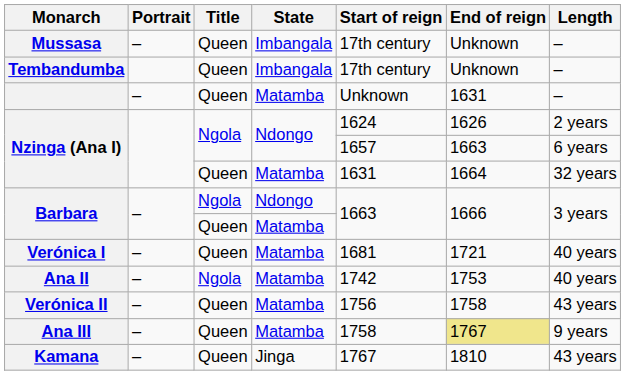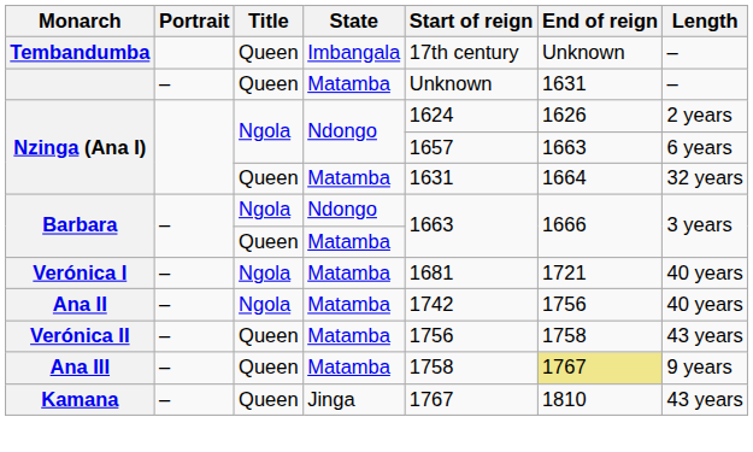- row: Mussasa | – | Queen | Imbangala | 17th century | Unknown | –
Verónica I | Title: Queen -> Ngola
Ana II | End of reign: 1753 -> 1756
